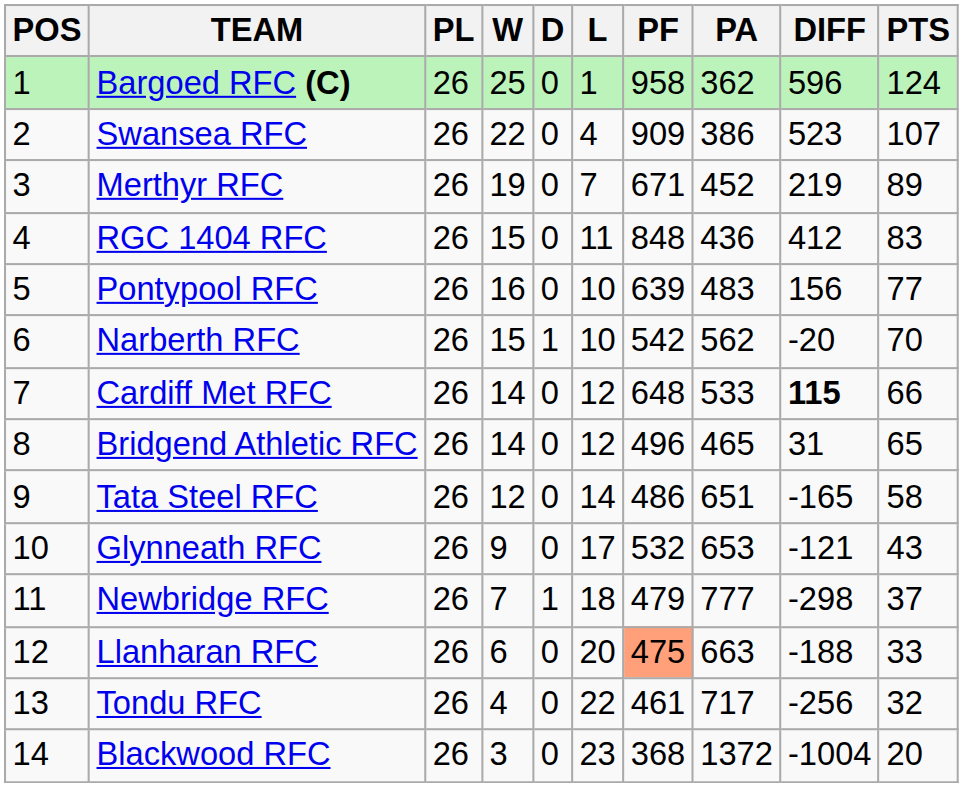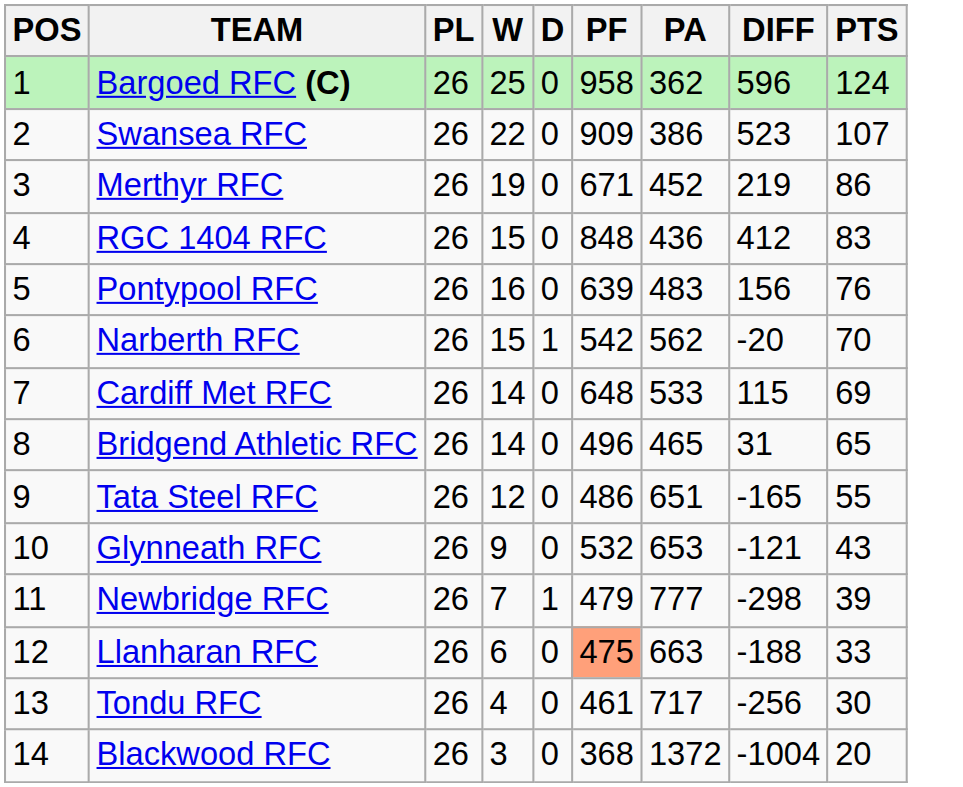- column: L | 1 | 4 | 7 | 11 | 10 | 10 | 12 | 12 | 14 | 17 | 18 | 20 | 22 | 23
Merthyr RFC | PTS: 89 -> 86
Pontypool RFC | PTS: 77 -> 76
Cardiff Met RFC | DIFF: bold -> normal
Cardiff Met RFC | PTS: 66 -> 69
Tata Steel RFC | PTS: 58 -> 55
Newbridge RFC | PTS: 37 -> 39
Tondu RFC | PTS: 32 -> 30
